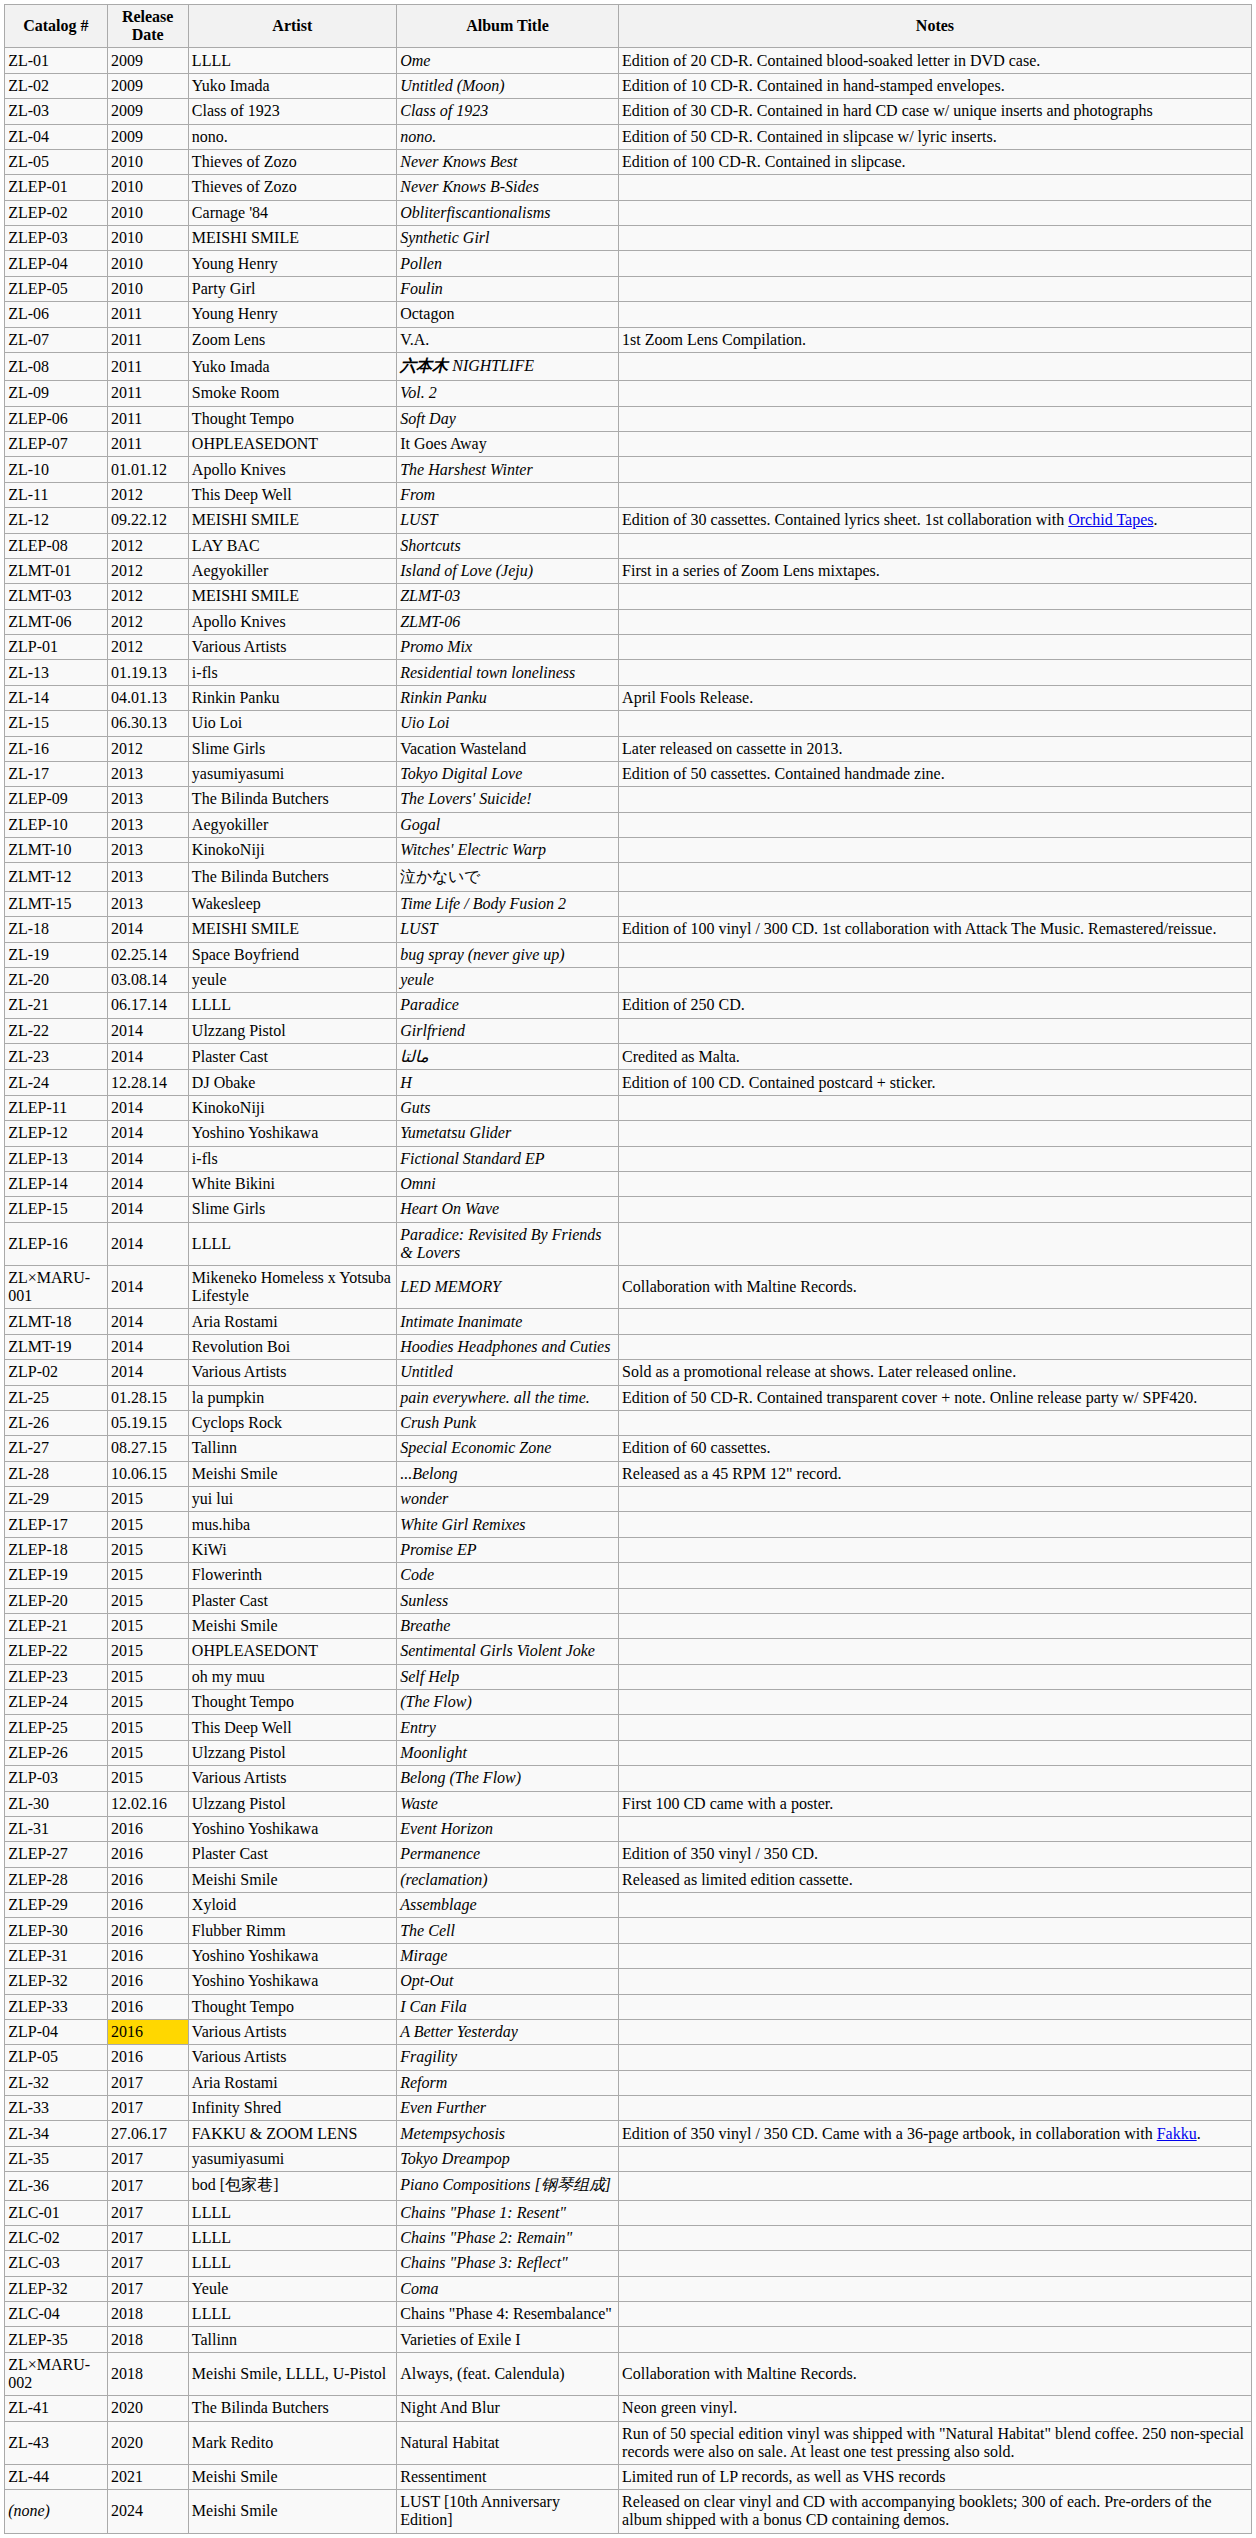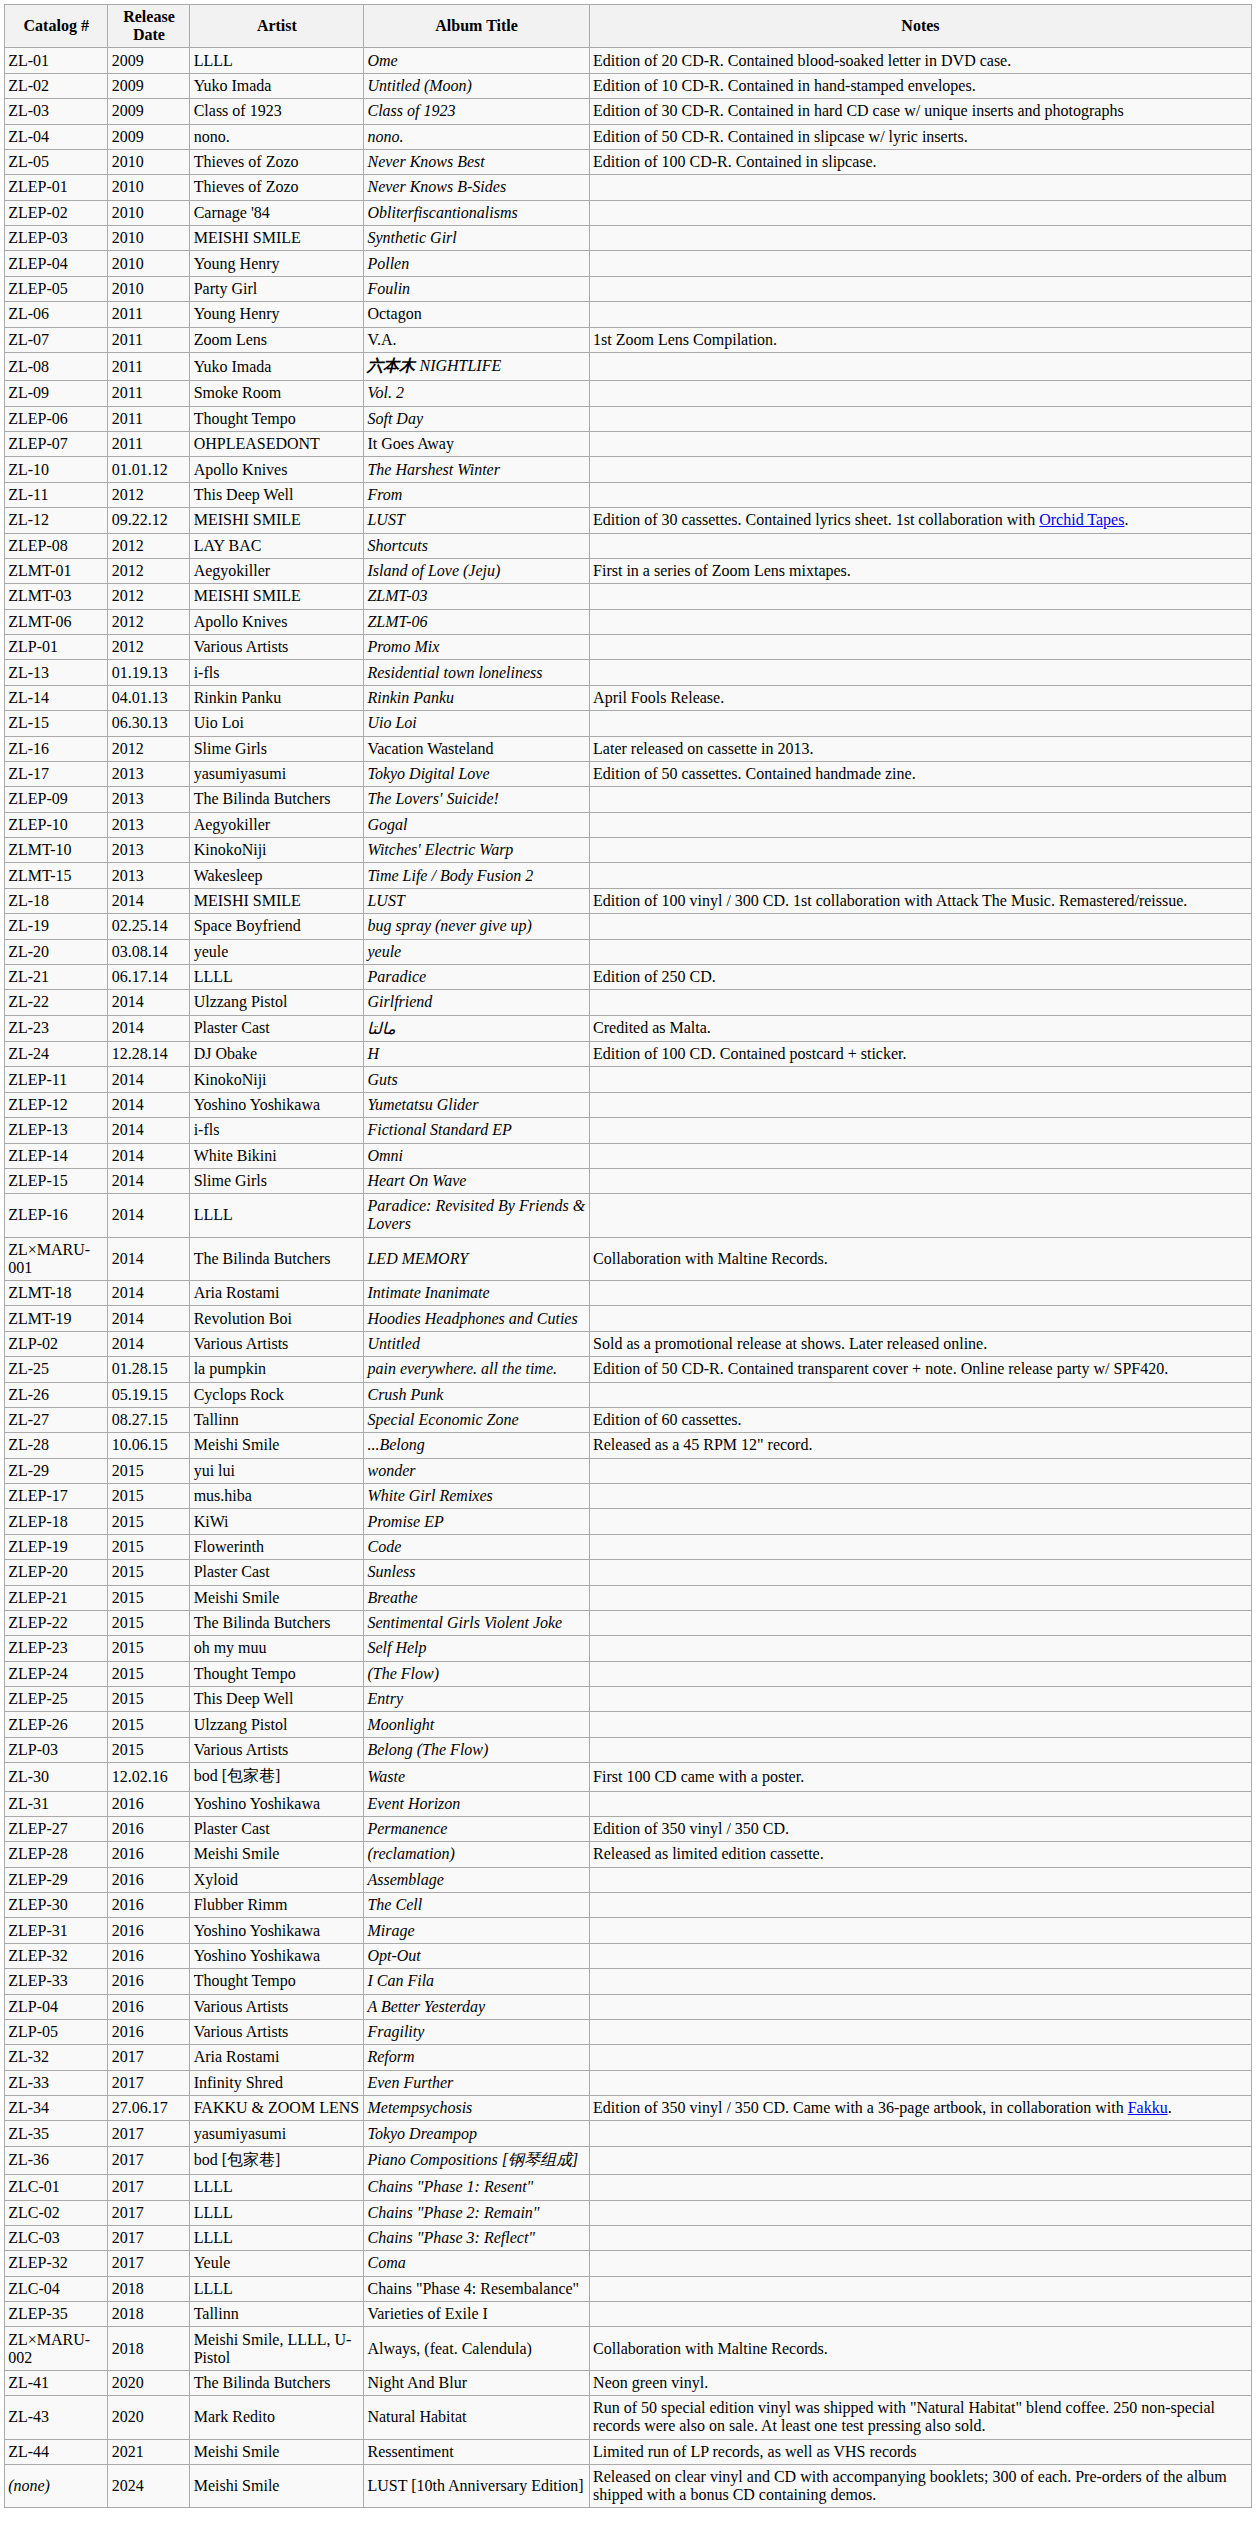- row: ZLMT-12 | 2013 | The Bilinda Butchers | 泣かないで
ZL×MARU-001 | Artist: Mikeneko Homeless x Yotsuba Lifestyle -> The Bilinda Butchers
ZLEP-22 | Artist: OHPLEASEDONT -> The Bilinda Butchers
ZL-30 | Artist: Ulzzang Pistol -> bod [包家巷]
ZLP-04 | Release Date: gold background -> no background
